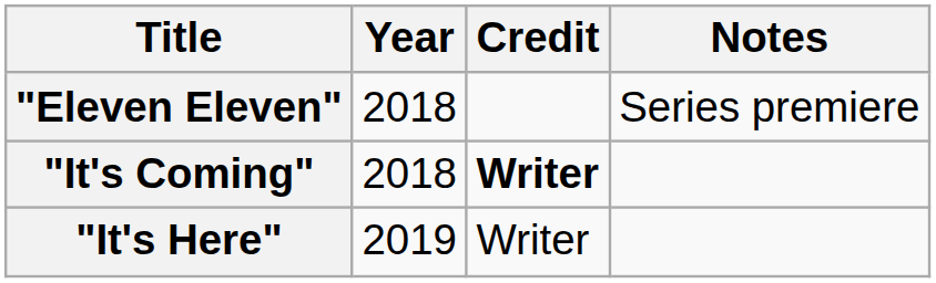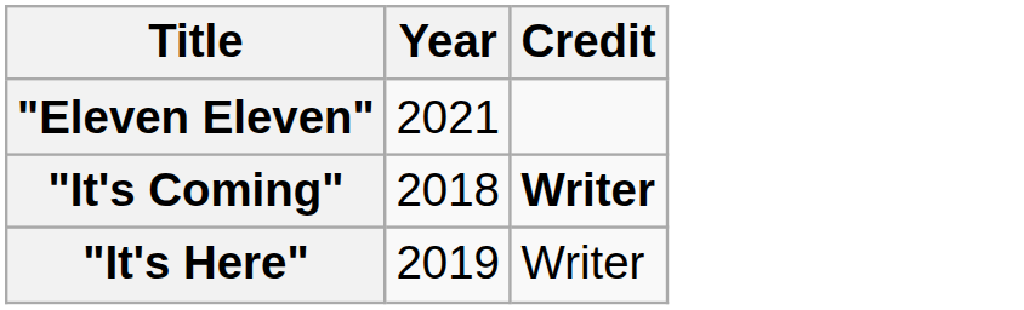- column: Notes | Series premiere
"Eleven Eleven" | Year: 2018 -> 2021
